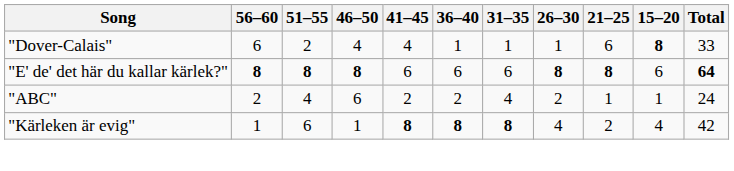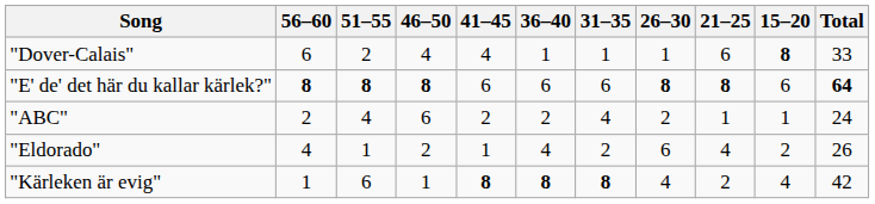+ row: "Eldorado" | 4 | 1 | 2 | 1 | 4 | 2 | 6 | 4 | 2 | 26
